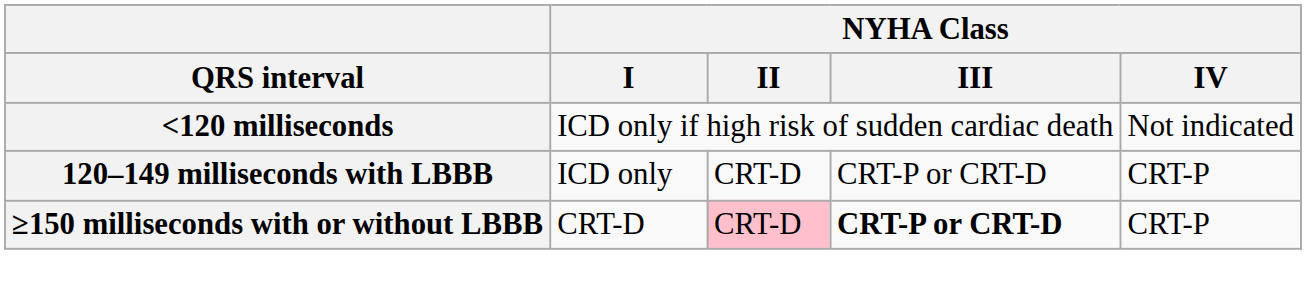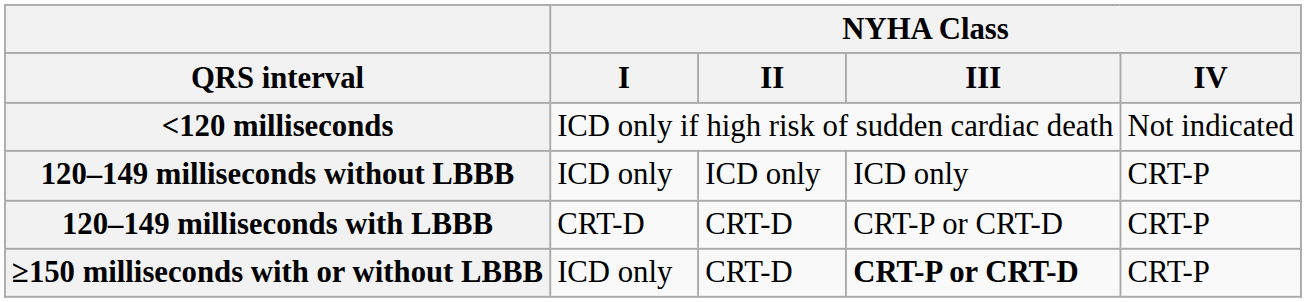+ row: 120–149 milliseconds without LBBB | ICD only | ICD only | ICD only | CRT-P
120–149 milliseconds with LBBB | NYHA Class / I: ICD only -> CRT-D
≥150 milliseconds with or without LBBB | NYHA Class / I: CRT-D -> ICD only
≥150 milliseconds with or without LBBB | NYHA Class / II: pink background -> no background
